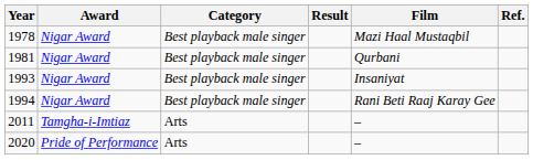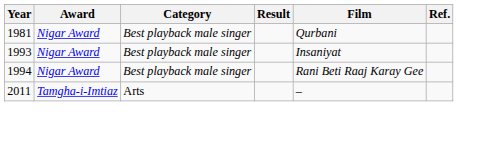- row: 1978 | Nigar Award | Best playback male singer | Mazi Haal Mustaqbil
- row: 2020 | Pride of Performance | Arts | –
